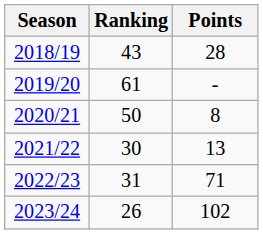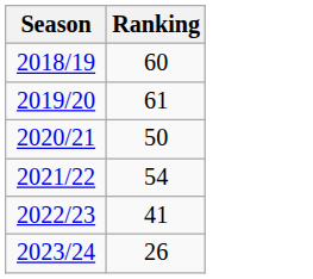- column: Points | 28 | - | 8 | 13 | 71 | 102
2018/19 | Ranking: 43 -> 60
2021/22 | Ranking: 30 -> 54
2022/23 | Ranking: 31 -> 41
